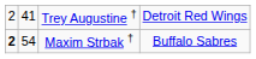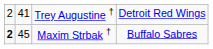Maxim Strbak † | column 2: 54 -> 45
